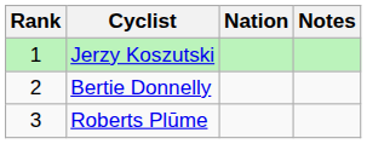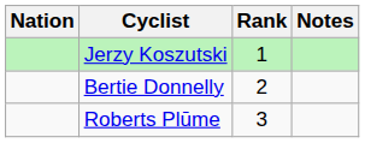columns swapped: Rank <-> Nation
